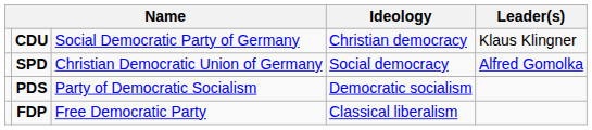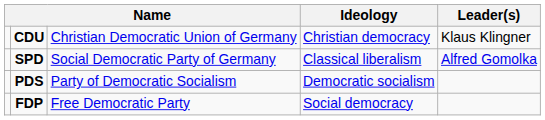CDU | column 3: Social Democratic Party of Germany -> Christian Democratic Union of Germany
SPD | column 3: Christian Democratic Union of Germany -> Social Democratic Party of Germany
SPD | Ideology: Social democracy -> Classical liberalism
FDP | Ideology: Classical liberalism -> Social democracy
